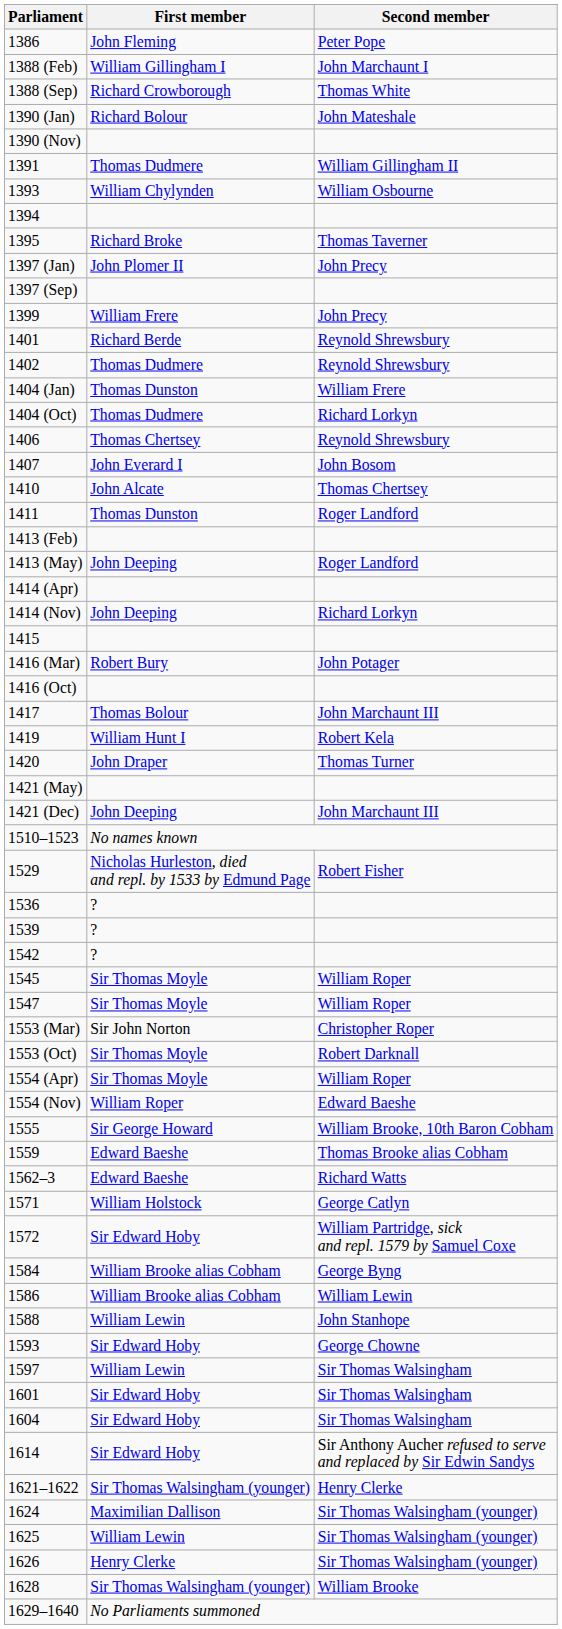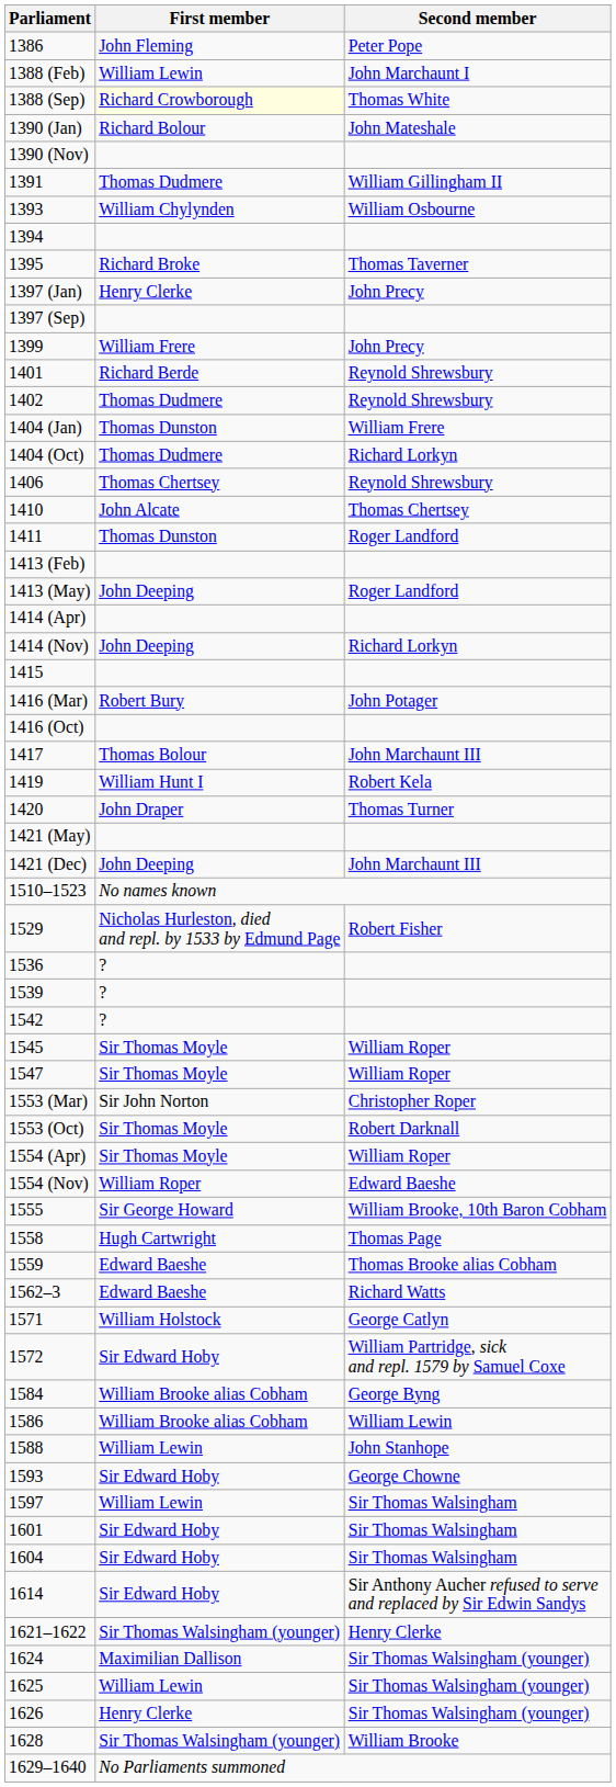1388 (Feb) | First member: William Gillingham I -> William Lewin
1388 (Sep) | First member: no background -> lightyellow background
1397 (Jan) | First member: John Plomer II -> Henry Clerke
- row: 1407 | John Everard I | John Bosom
+ row: 1558 | Hugh Cartwright | Thomas Page
